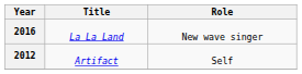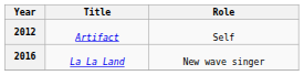rows swapped: 2012 <-> 2016
